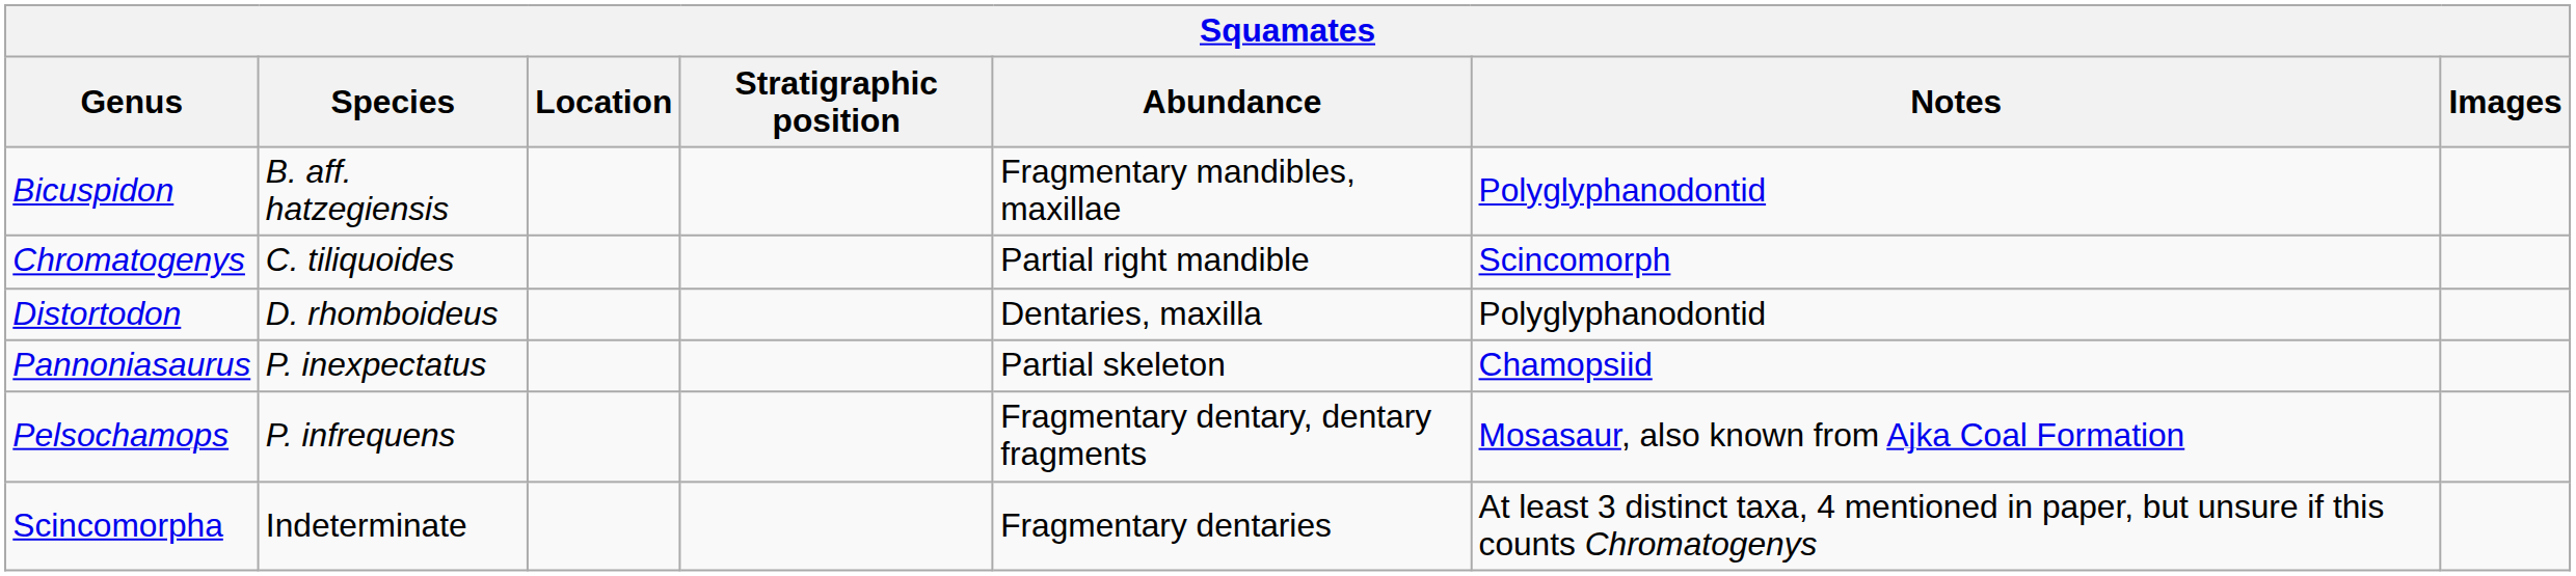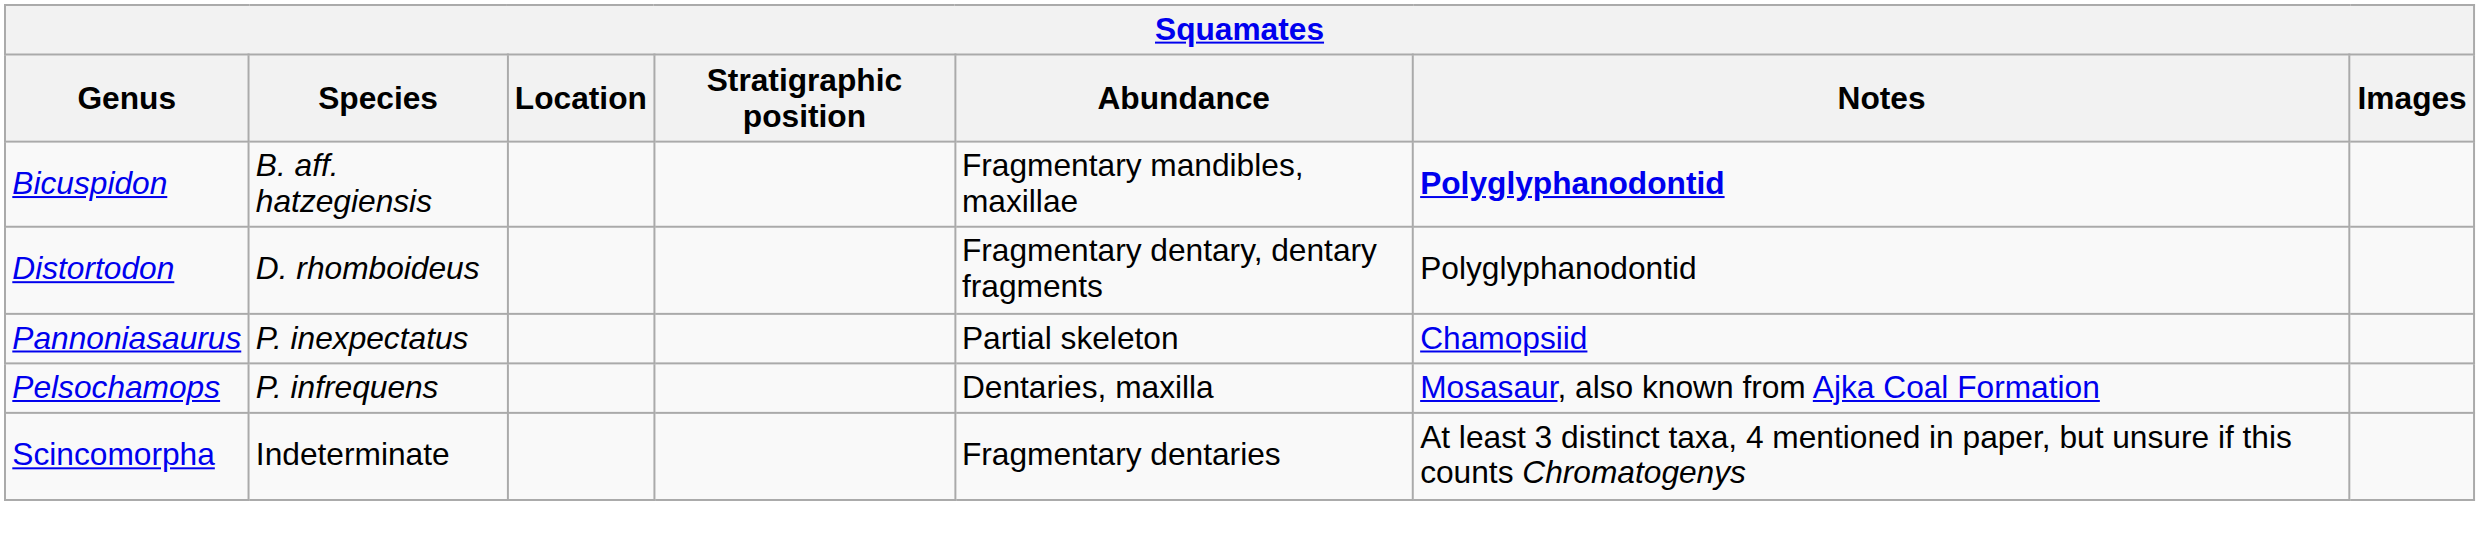Bicuspidon | Notes: normal -> bold
- row: Chromatogenys | C. tiliquoides | Partial right mandible | Scincomorph
Distortodon | Abundance: Dentaries, maxilla -> Fragmentary dentary, dentary fragments
Pelsochamops | Abundance: Fragmentary dentary, dentary fragments -> Dentaries, maxilla
